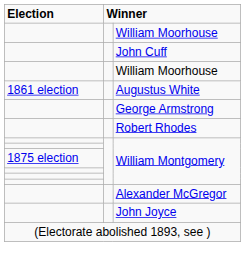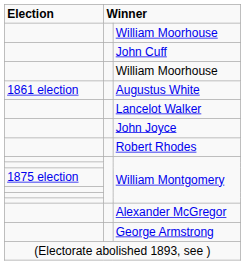+ row: Lancelot Walker
rows swapped: George Armstrong <-> John Joyce
